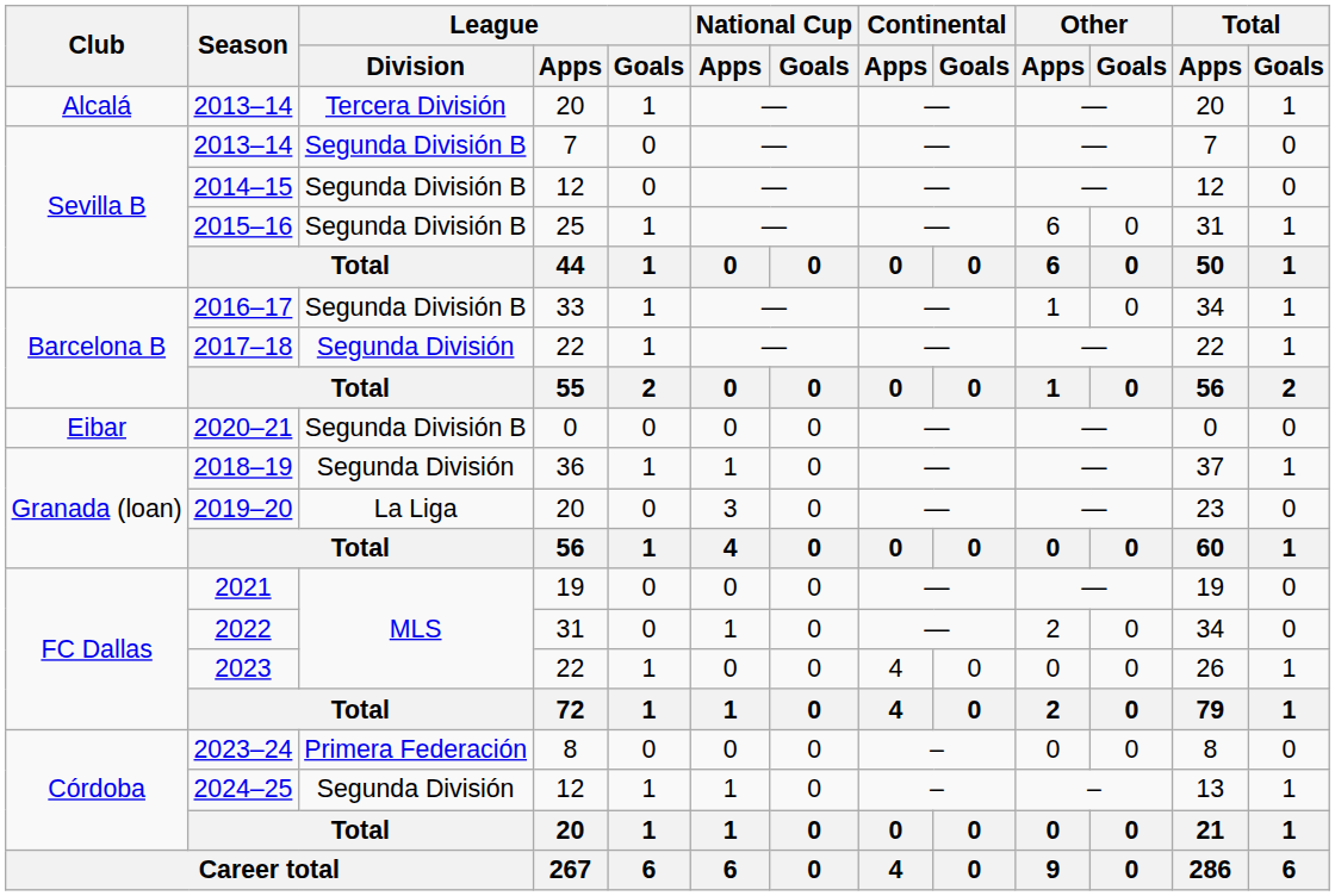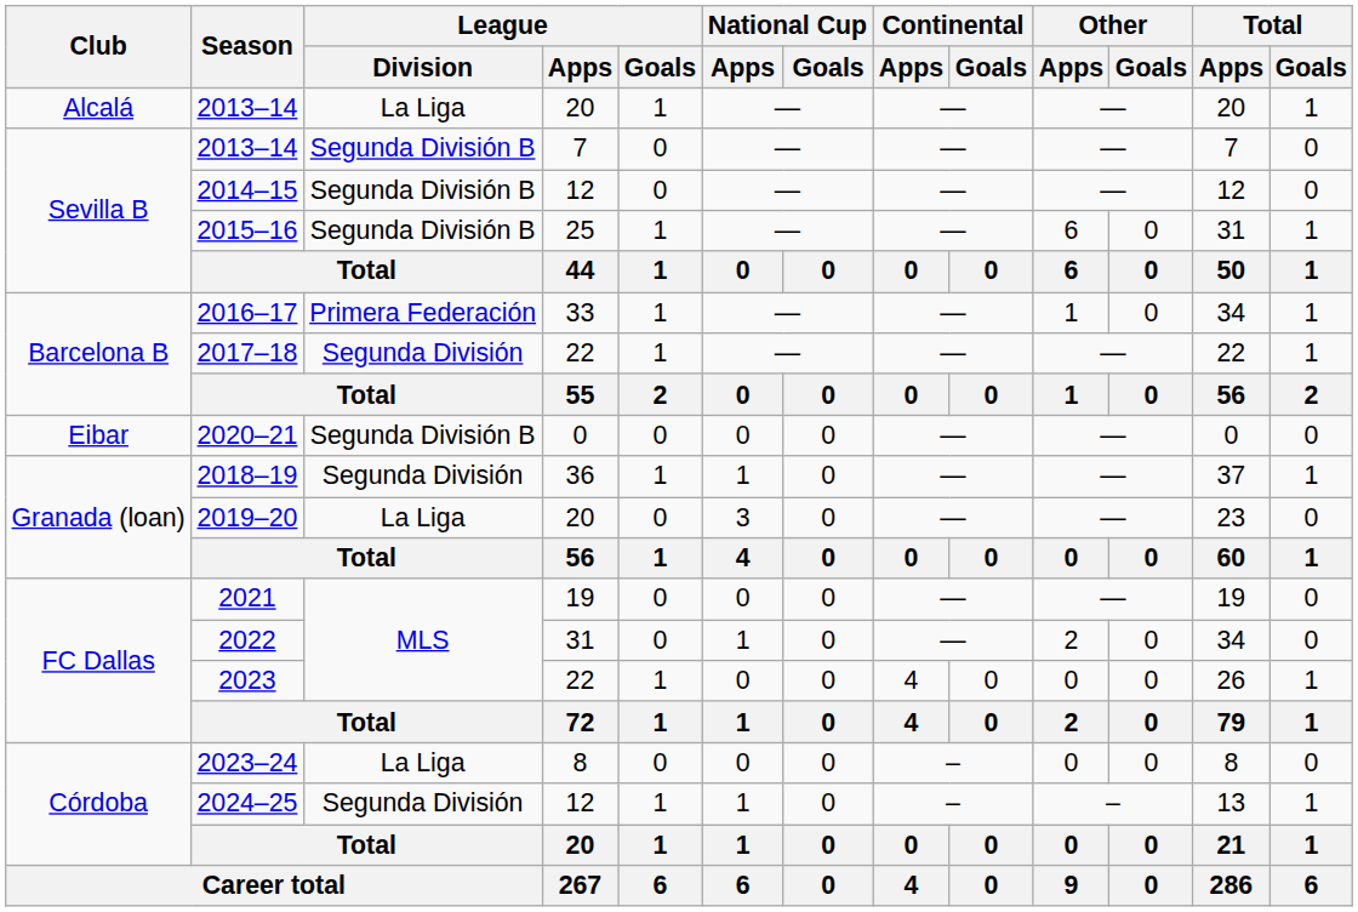2013–14 / 20 | League / Division: Tercera División -> La Liga
2016–17 | League / Division: Segunda División B -> Primera Federación
2023–24 | League / Division: Primera Federación -> La Liga
